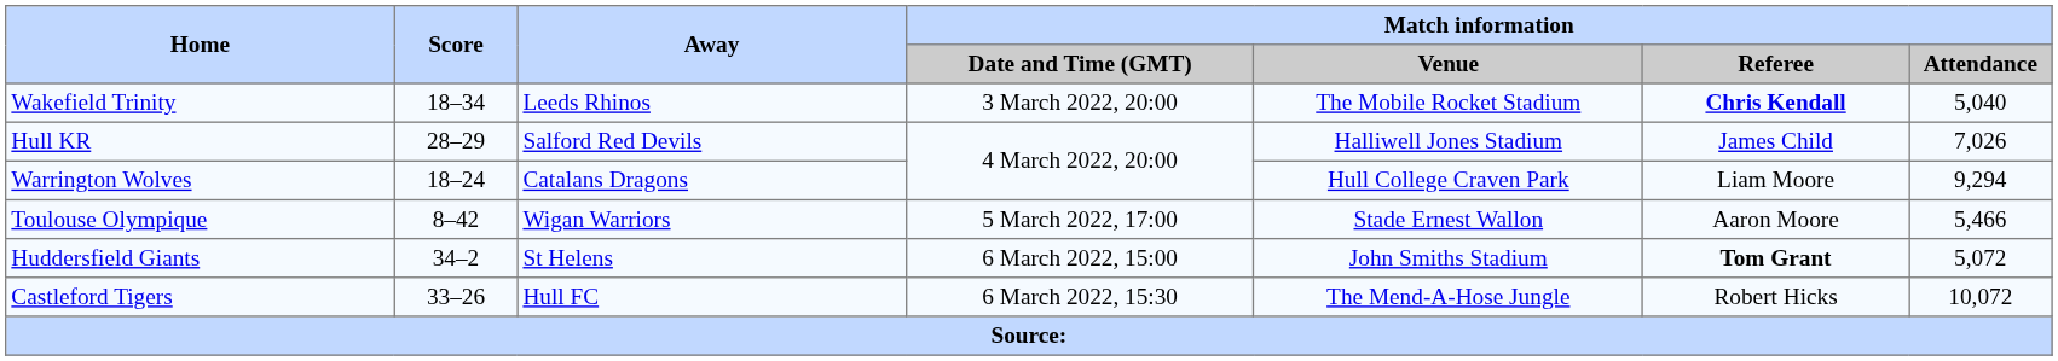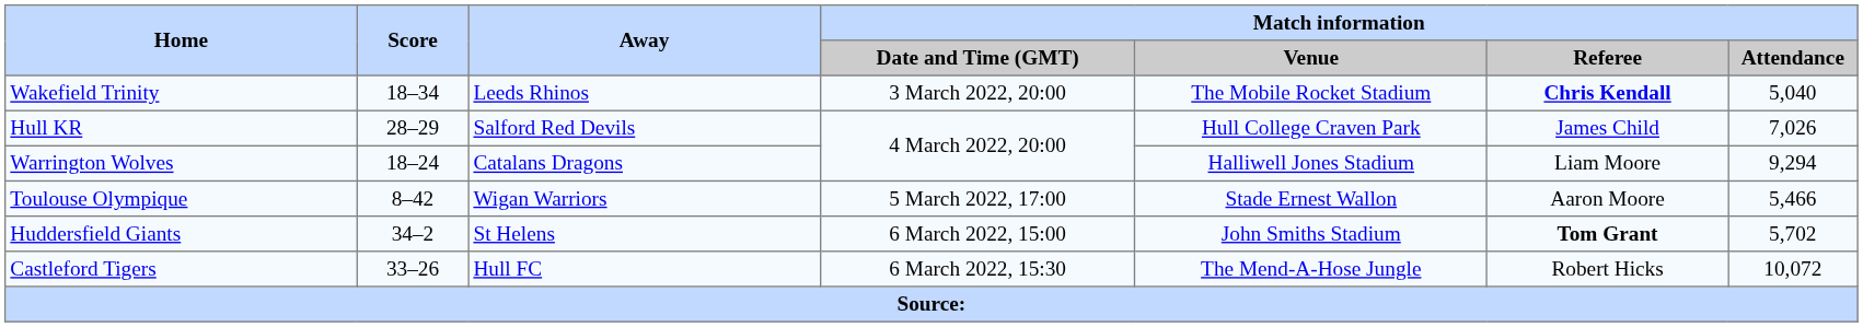Hull KR | Match information / Venue: Halliwell Jones Stadium -> Hull College Craven Park
Warrington Wolves | Match information / Venue: Hull College Craven Park -> Halliwell Jones Stadium
Huddersfield Giants | Match information / Attendance: 5,072 -> 5,702
